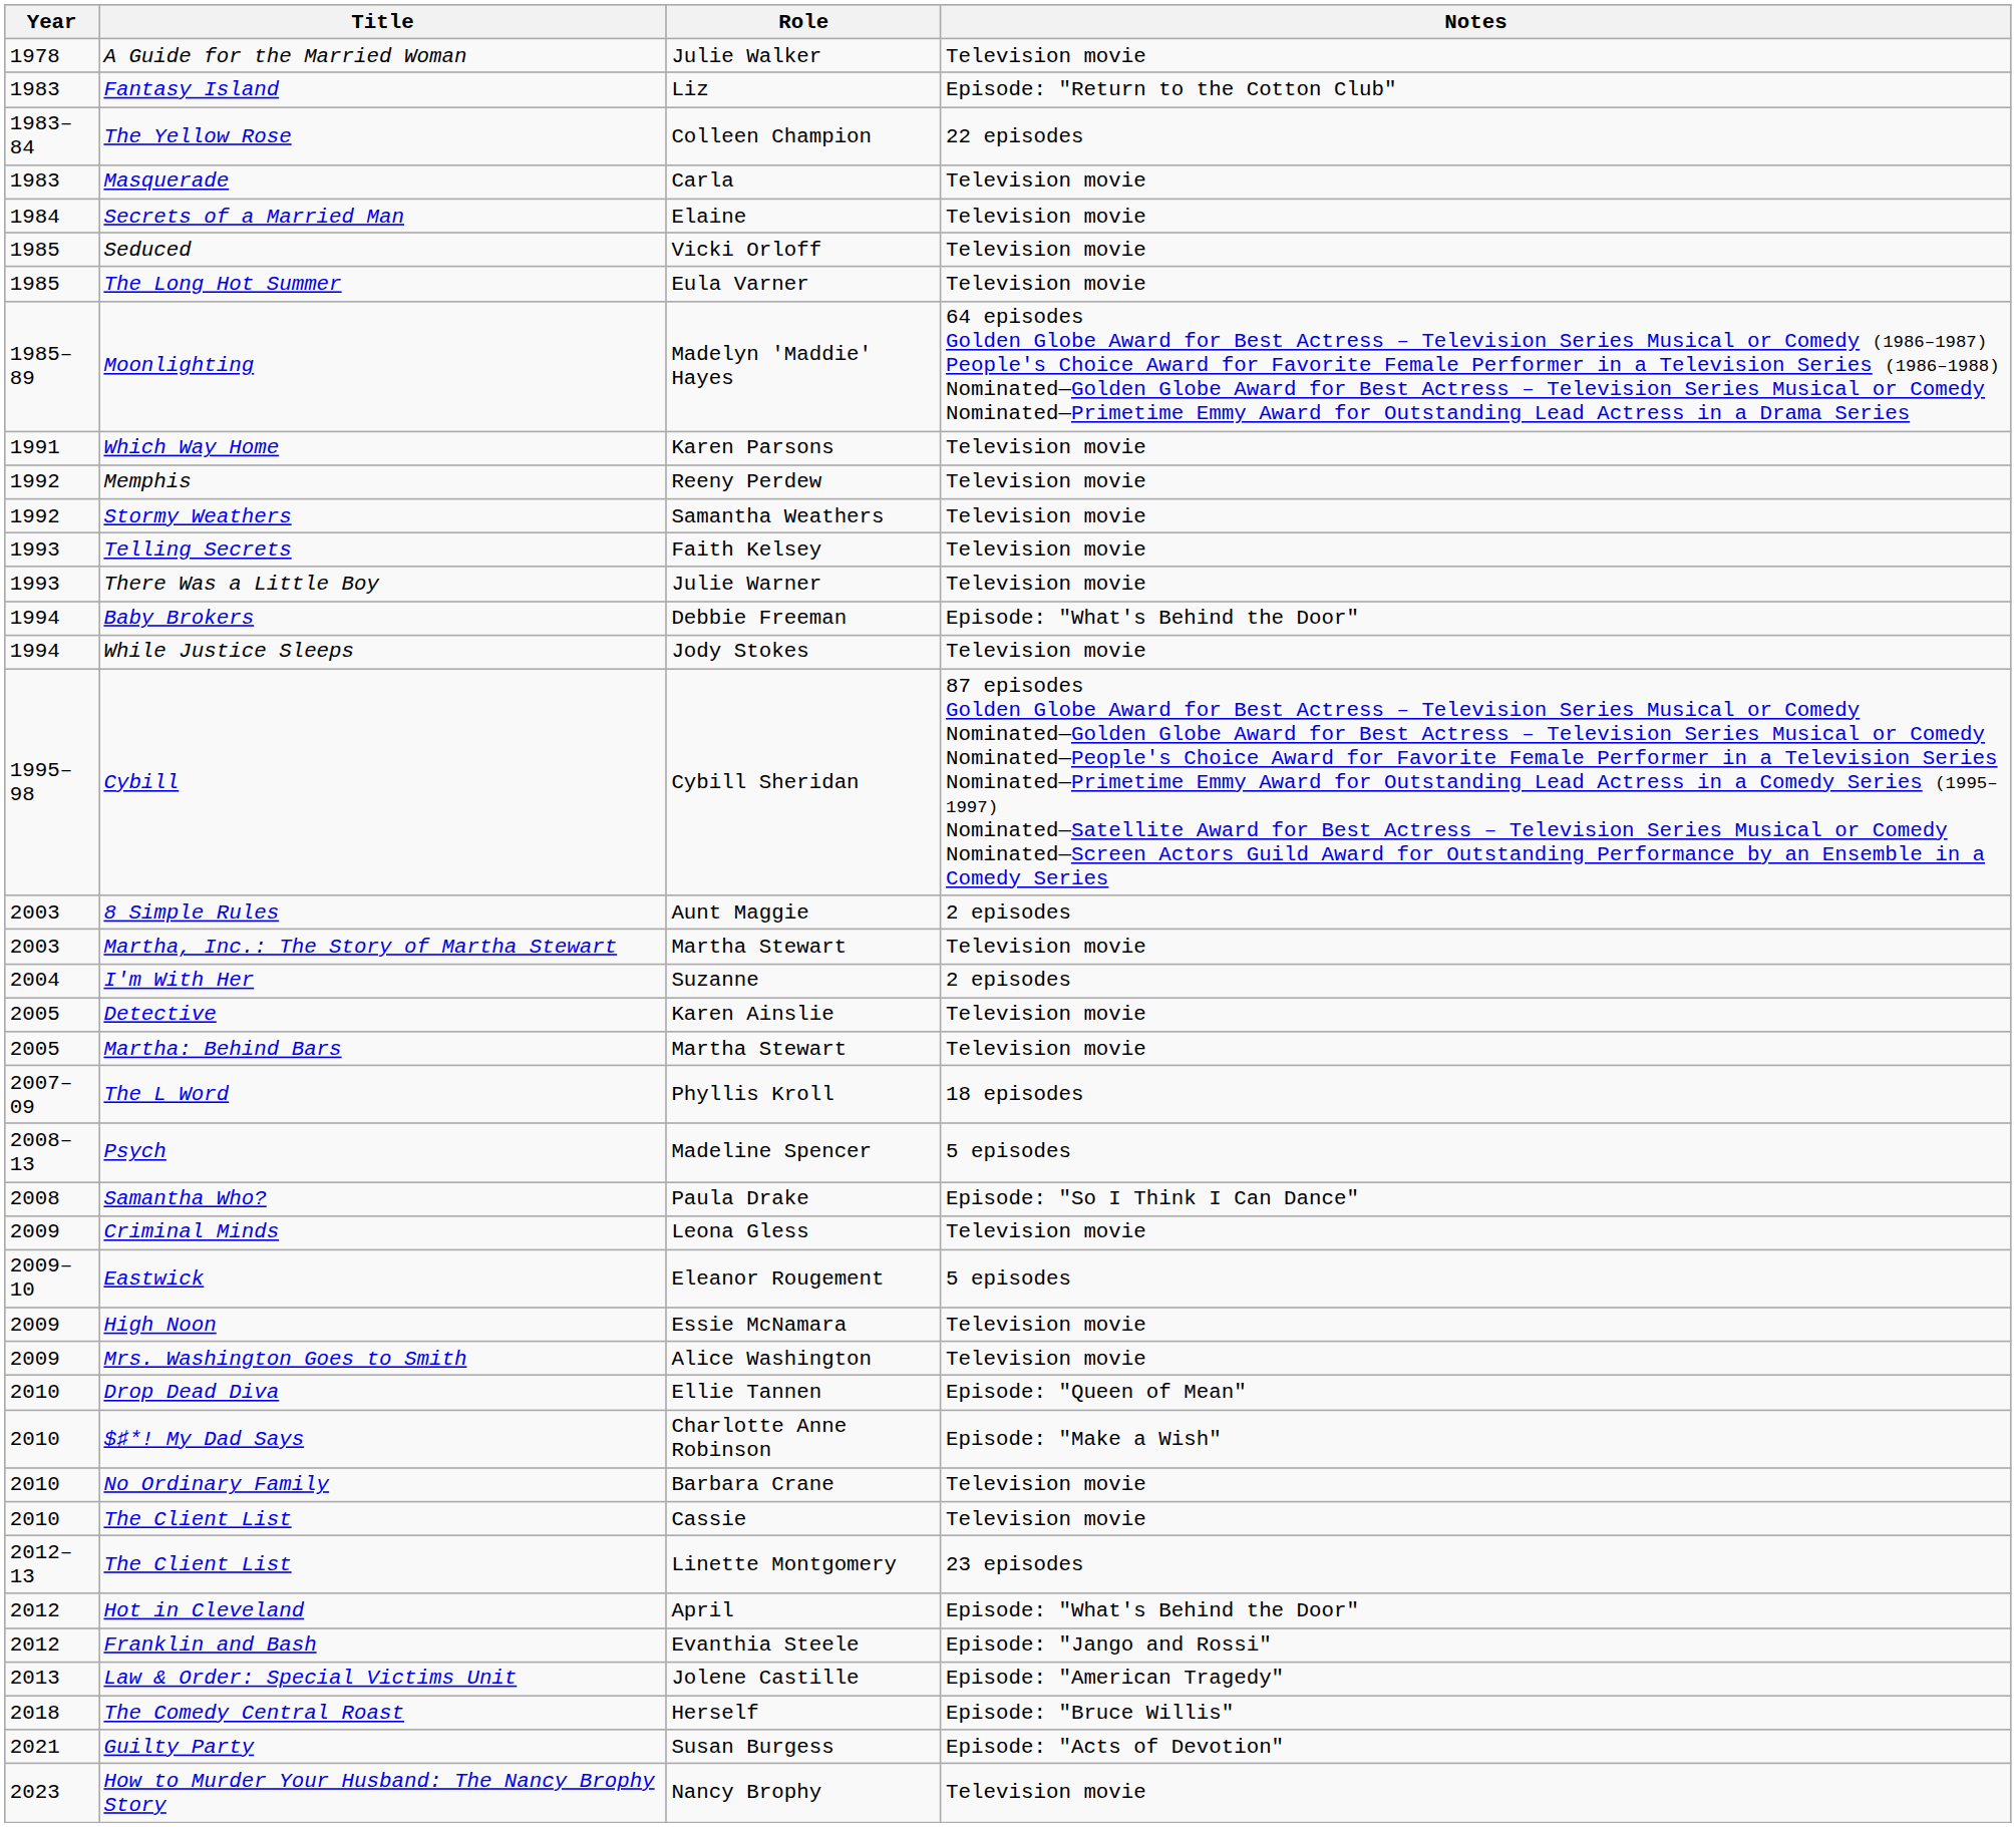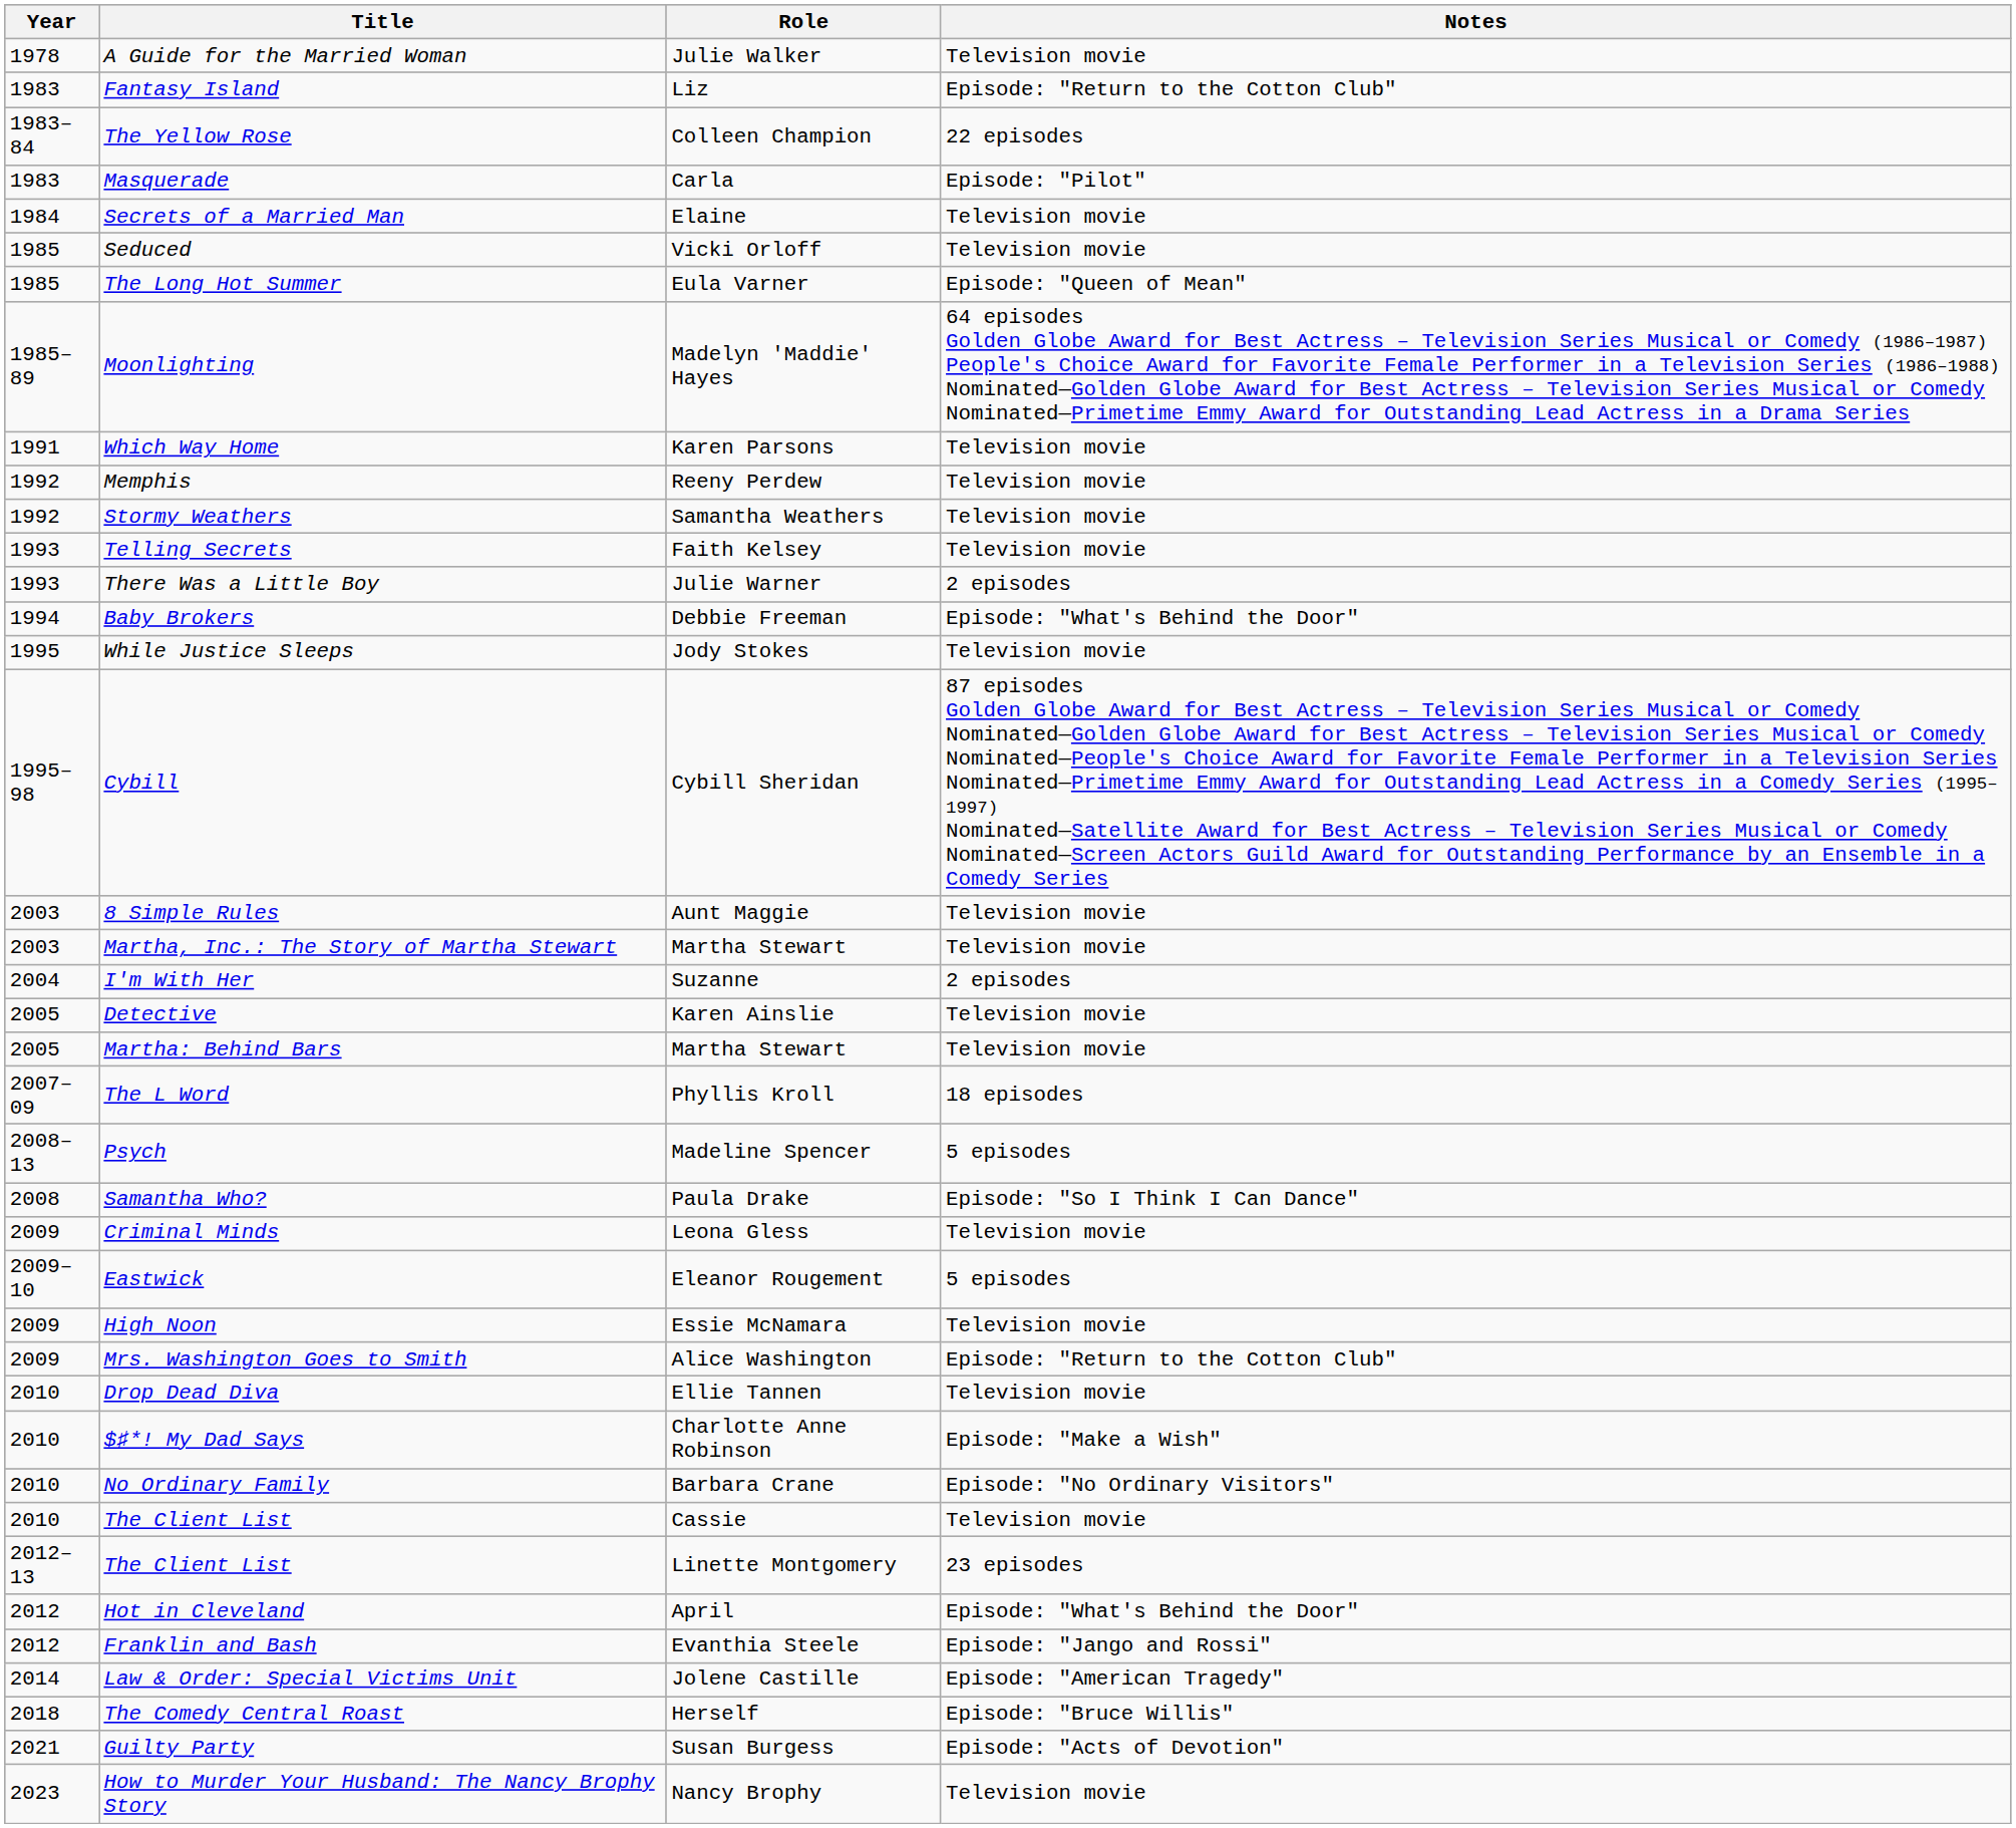Masquerade | Notes: Television movie -> Episode: "Pilot"
The Long Hot Summer | Notes: Television movie -> Episode: "Queen of Mean"
There Was a Little Boy | Notes: Television movie -> 2 episodes
While Justice Sleeps | Year: 1994 -> 1995
8 Simple Rules | Notes: 2 episodes -> Television movie
Mrs. Washington Goes to Smith | Notes: Television movie -> Episode: "Return to the Cotton Club"
Drop Dead Diva | Notes: Episode: "Queen of Mean" -> Television movie
No Ordinary Family | Notes: Television movie -> Episode: "No Ordinary Visitors"
Law & Order: Special Victims Unit | Year: 2013 -> 2014
